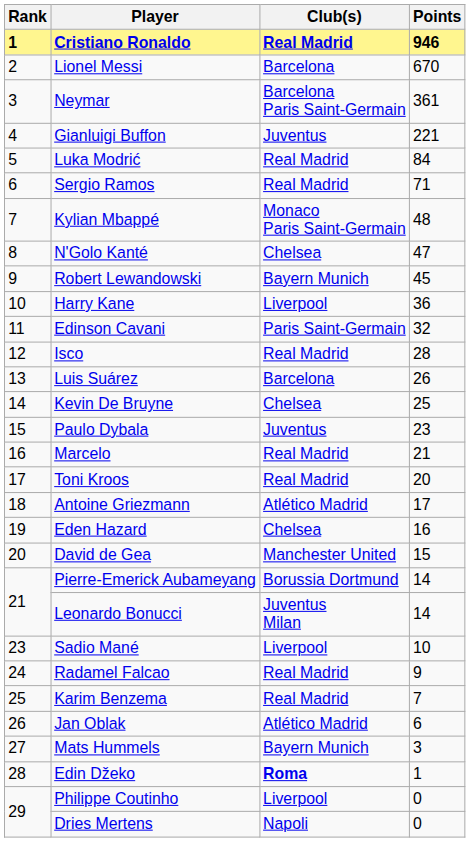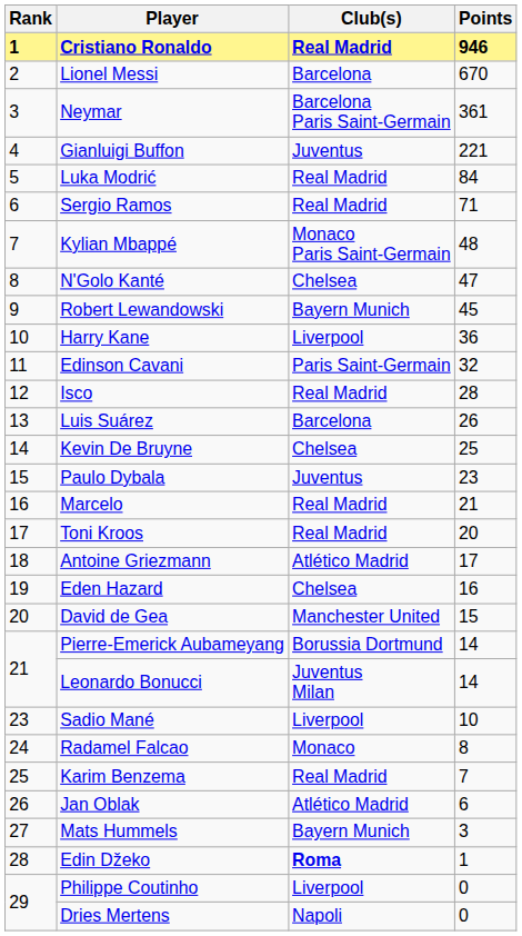Radamel Falcao | Club(s): Real Madrid -> Monaco
Radamel Falcao | Points: 9 -> 8
